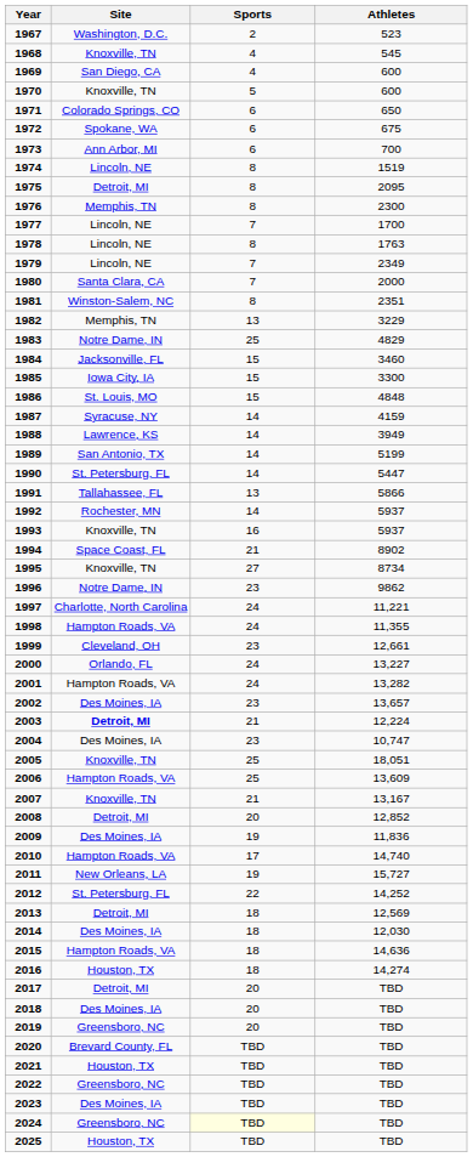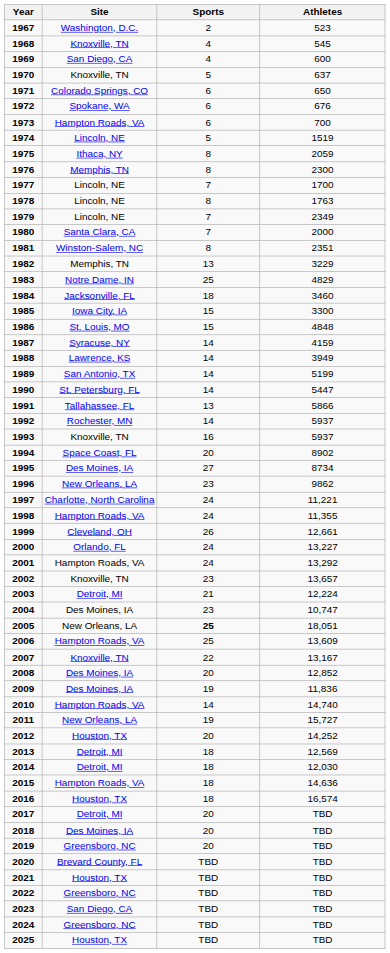1970 | Athletes: 600 -> 637
1972 | Athletes: 675 -> 676
1973 | Site: Ann Arbor, MI -> Hampton Roads, VA
1974 | Sports: 8 -> 5
1975 | Site: Detroit, MI -> Ithaca, NY
1975 | Athletes: 2095 -> 2059
1984 | Sports: 15 -> 18
1994 | Sports: 21 -> 20
1995 | Site: Knoxville, TN -> Des Moines, IA
1996 | Site: Notre Dame, IN -> New Orleans, LA
1999 | Sports: 23 -> 26
2001 | Athletes: 13,282 -> 13,292
2002 | Site: Des Moines, IA -> Knoxville, TN
2003 | Site: bold -> normal
2005 | Site: Knoxville, TN -> New Orleans, LA
2005 | Sports: normal -> bold
2007 | Sports: 21 -> 22
2008 | Site: Detroit, MI -> Des Moines, IA
2010 | Sports: 17 -> 14
2012 | Site: St. Petersburg, FL -> Houston, TX
2012 | Sports: 22 -> 20
2014 | Site: Des Moines, IA -> Detroit, MI
2016 | Athletes: 14,274 -> 16,574
2023 | Site: Des Moines, IA -> San Diego, CA
2024 | Sports: lightyellow background -> no background
